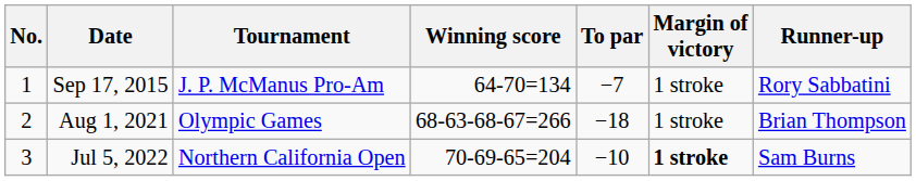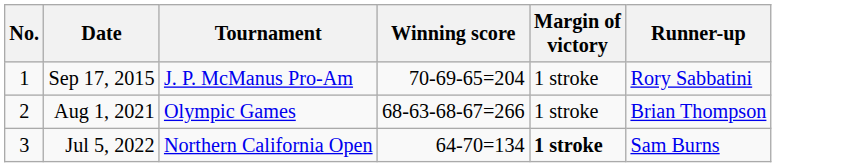- column: To par | −7 | −18 | −10
Sep 17, 2015 | Winning score: 64-70=134 -> 70-69-65=204
Jul 5, 2022 | Winning score: 70-69-65=204 -> 64-70=134
